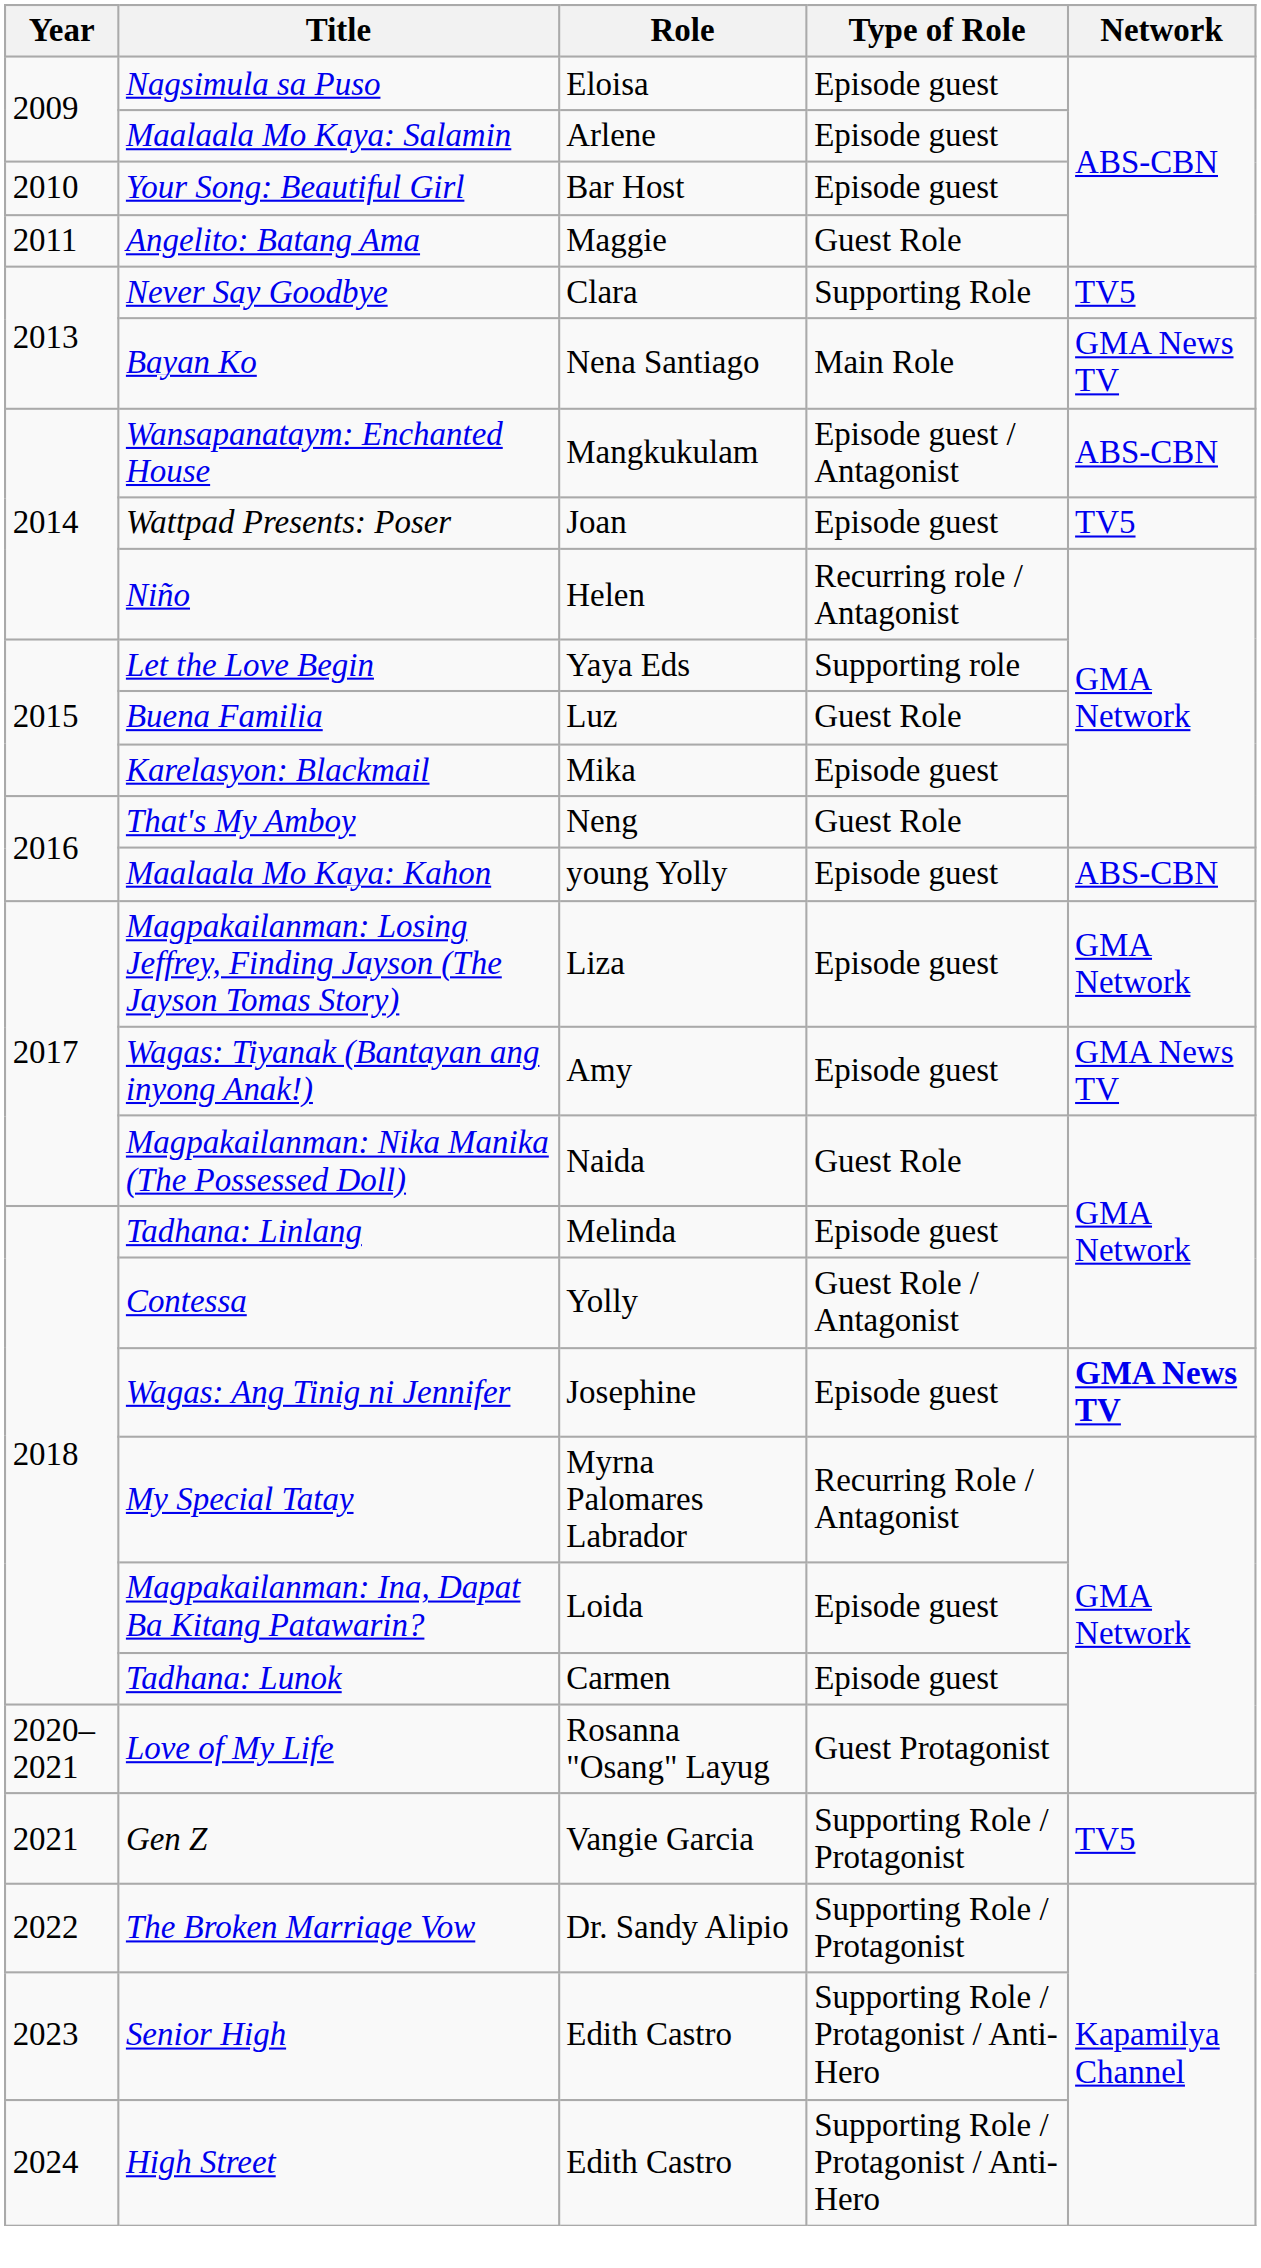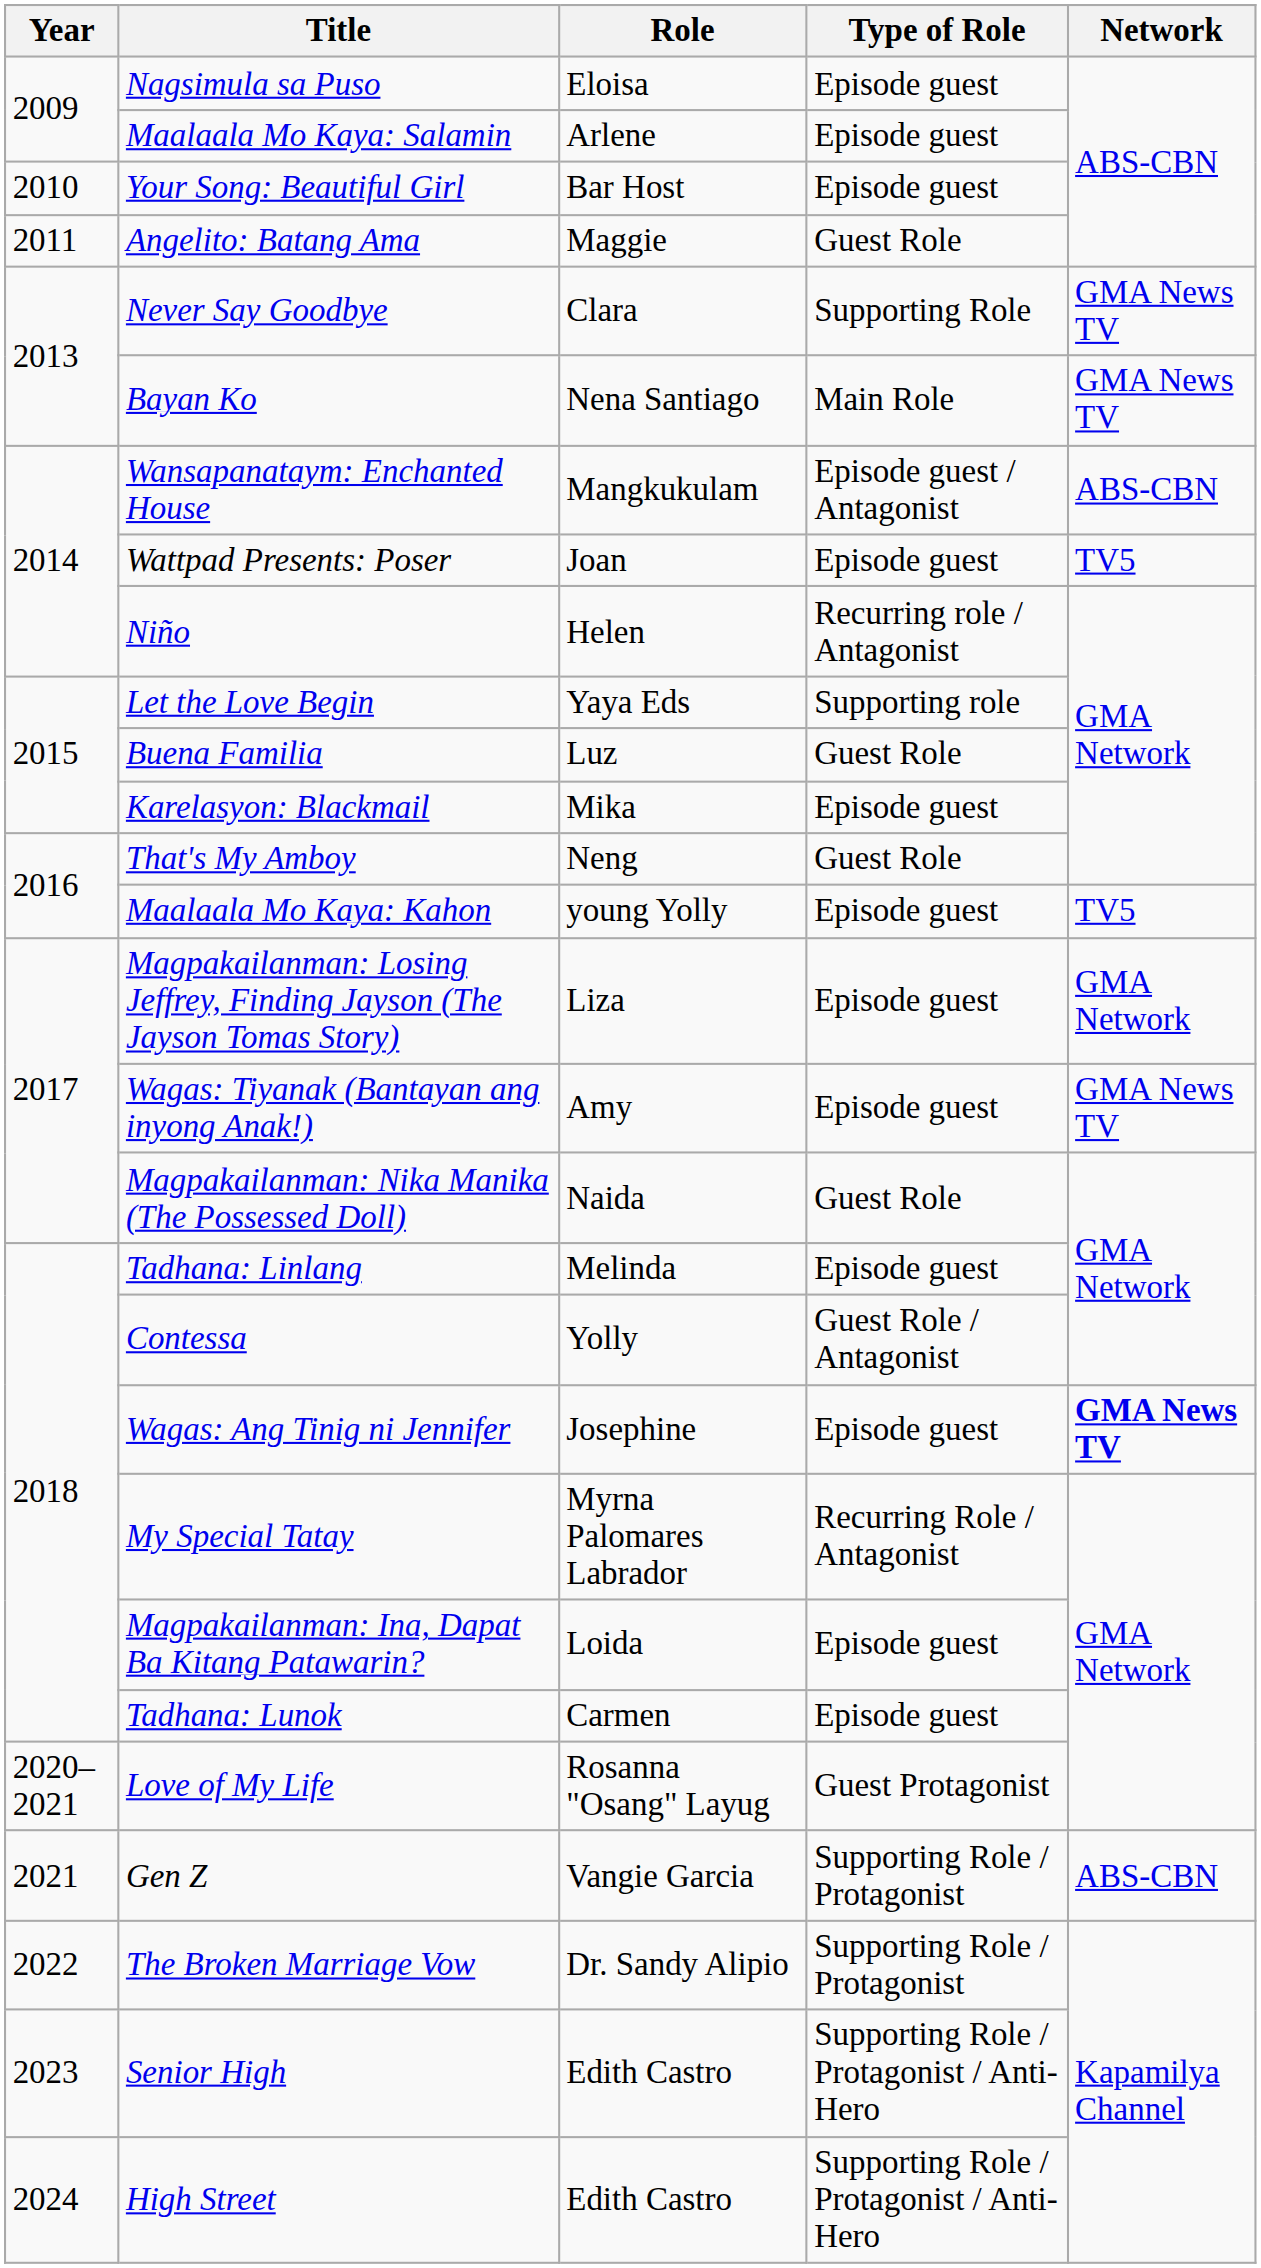Never Say Goodbye | Network: TV5 -> GMA News TV
Maalaala Mo Kaya: Kahon | Network: ABS-CBN -> TV5
Gen Z | Network: TV5 -> ABS-CBN
